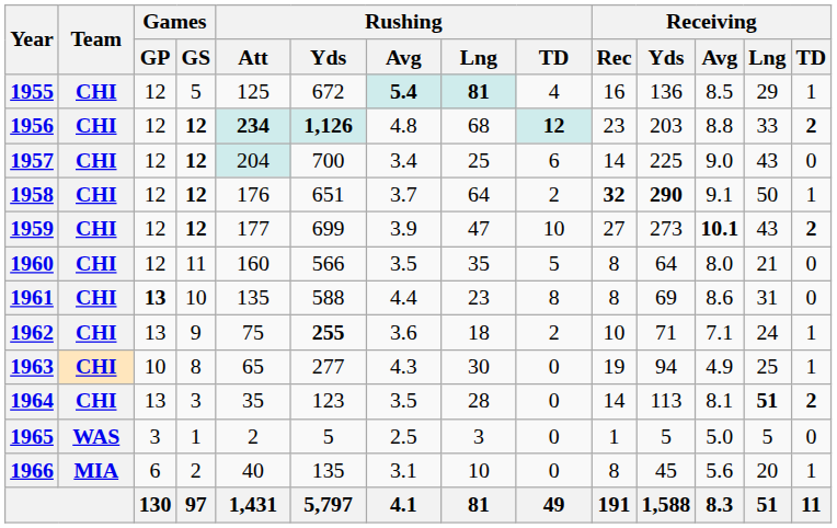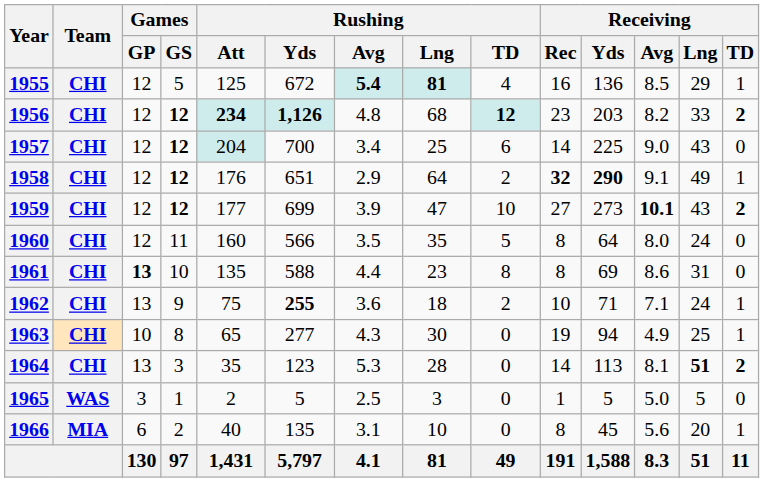1956 | Receiving / Avg: 8.8 -> 8.2
1958 | Rushing / Avg: 3.7 -> 2.9
1958 | Receiving / Lng: 50 -> 49
1960 | Receiving / Lng: 21 -> 24
1964 | Rushing / Avg: 3.5 -> 5.3
